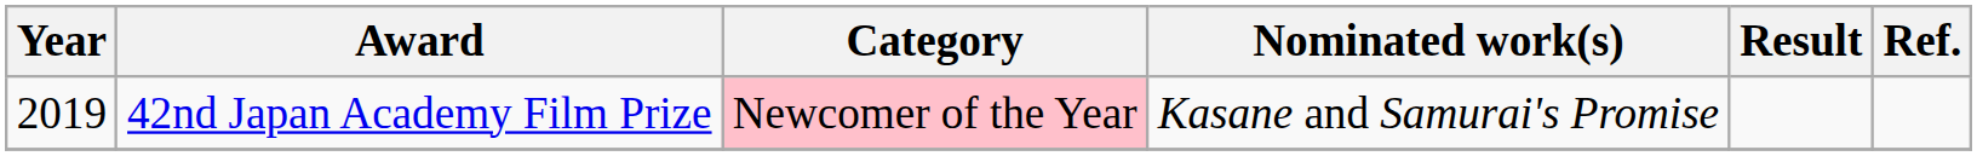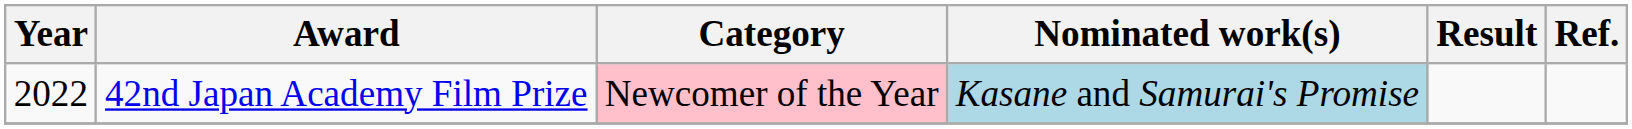42nd Japan Academy Film Prize | Year: 2019 -> 2022
42nd Japan Academy Film Prize | Nominated work(s): no background -> lightblue background
